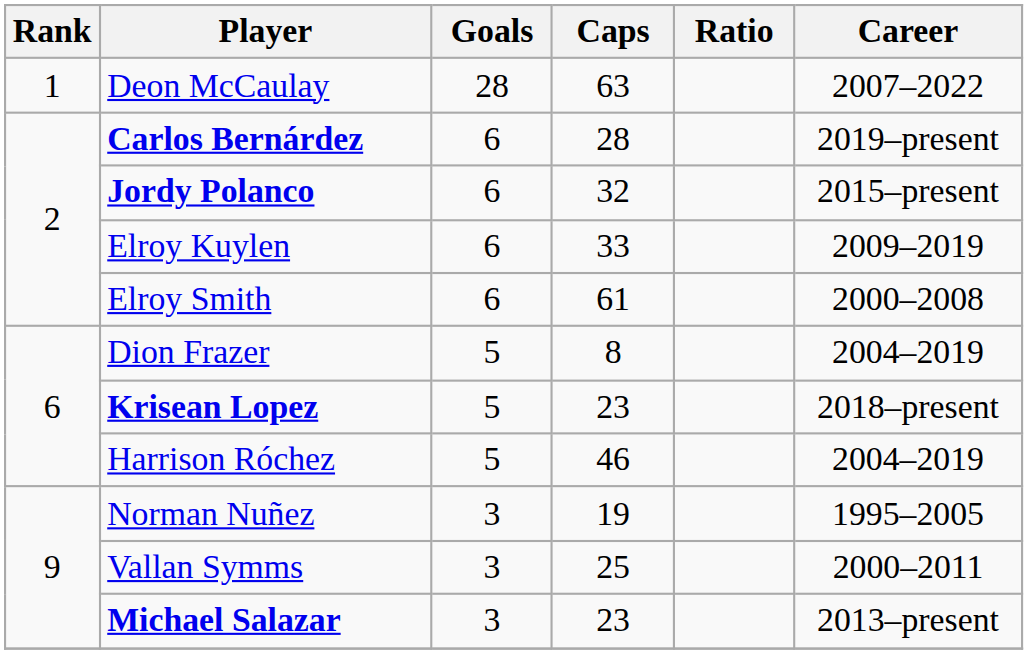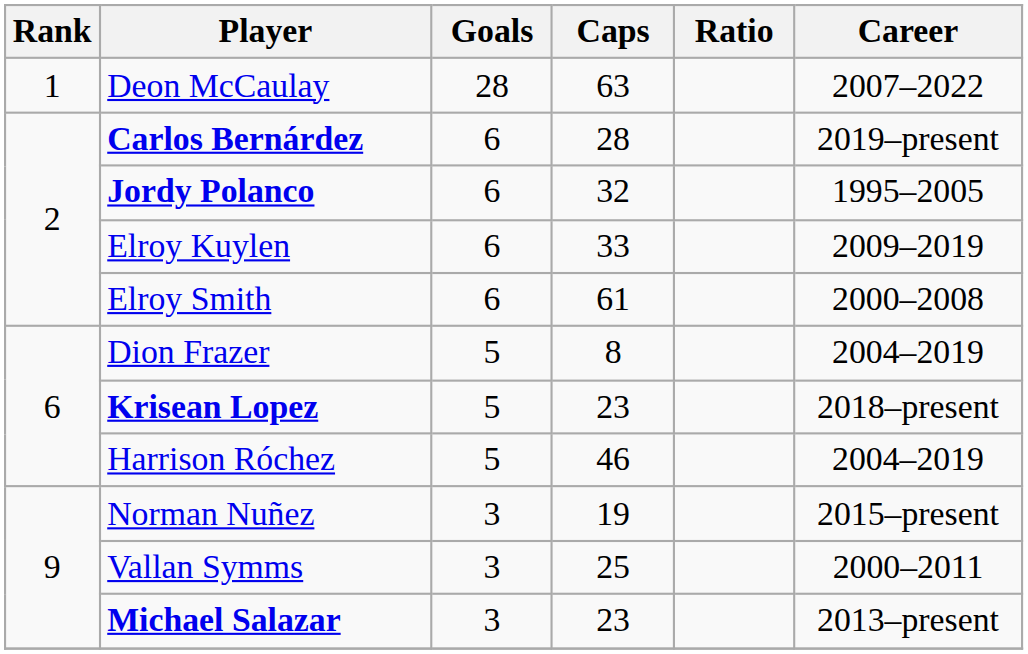Jordy Polanco | Career: 2015–present -> 1995–2005
Norman Nuñez | Career: 1995–2005 -> 2015–present
